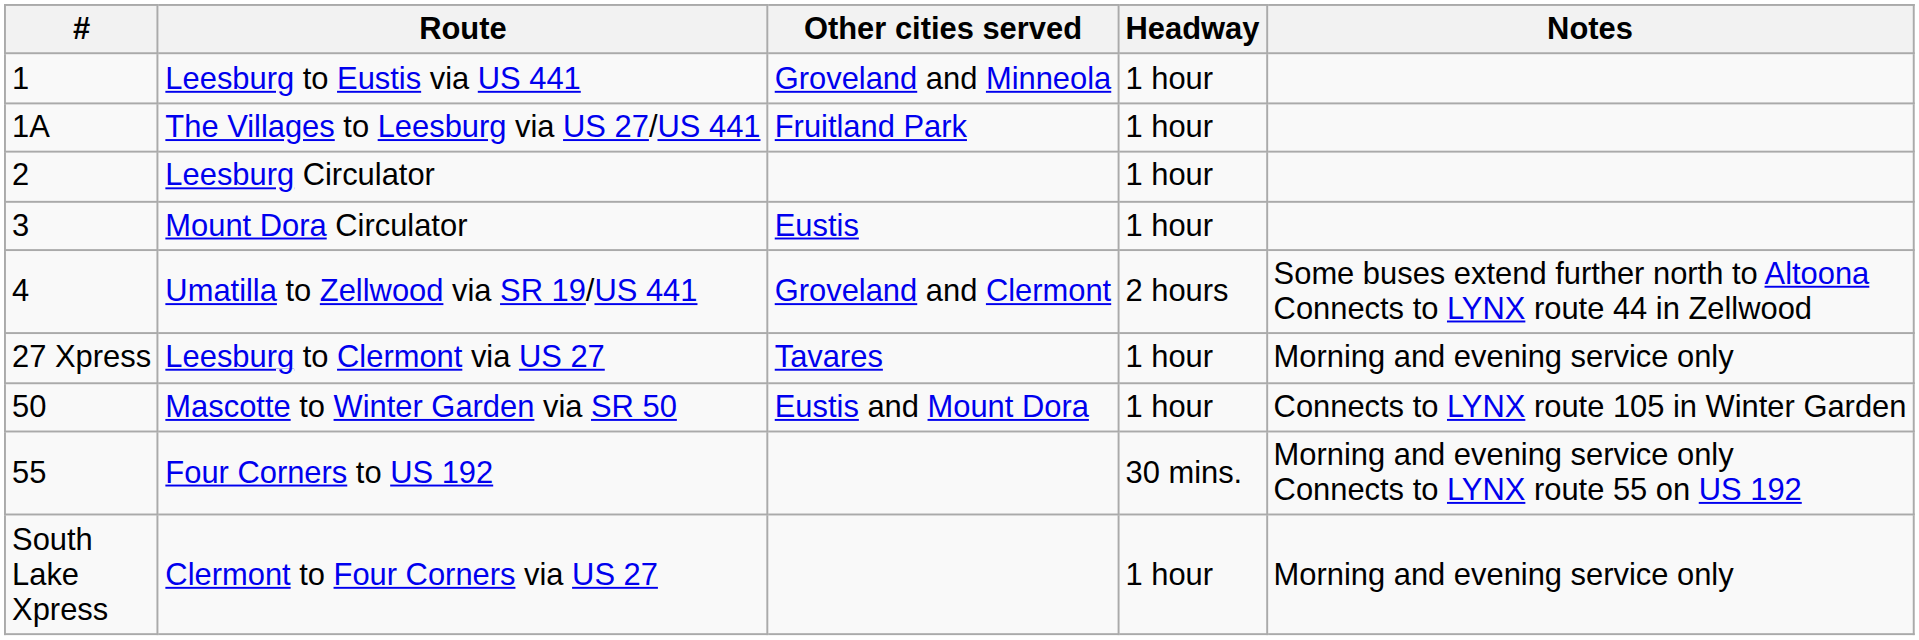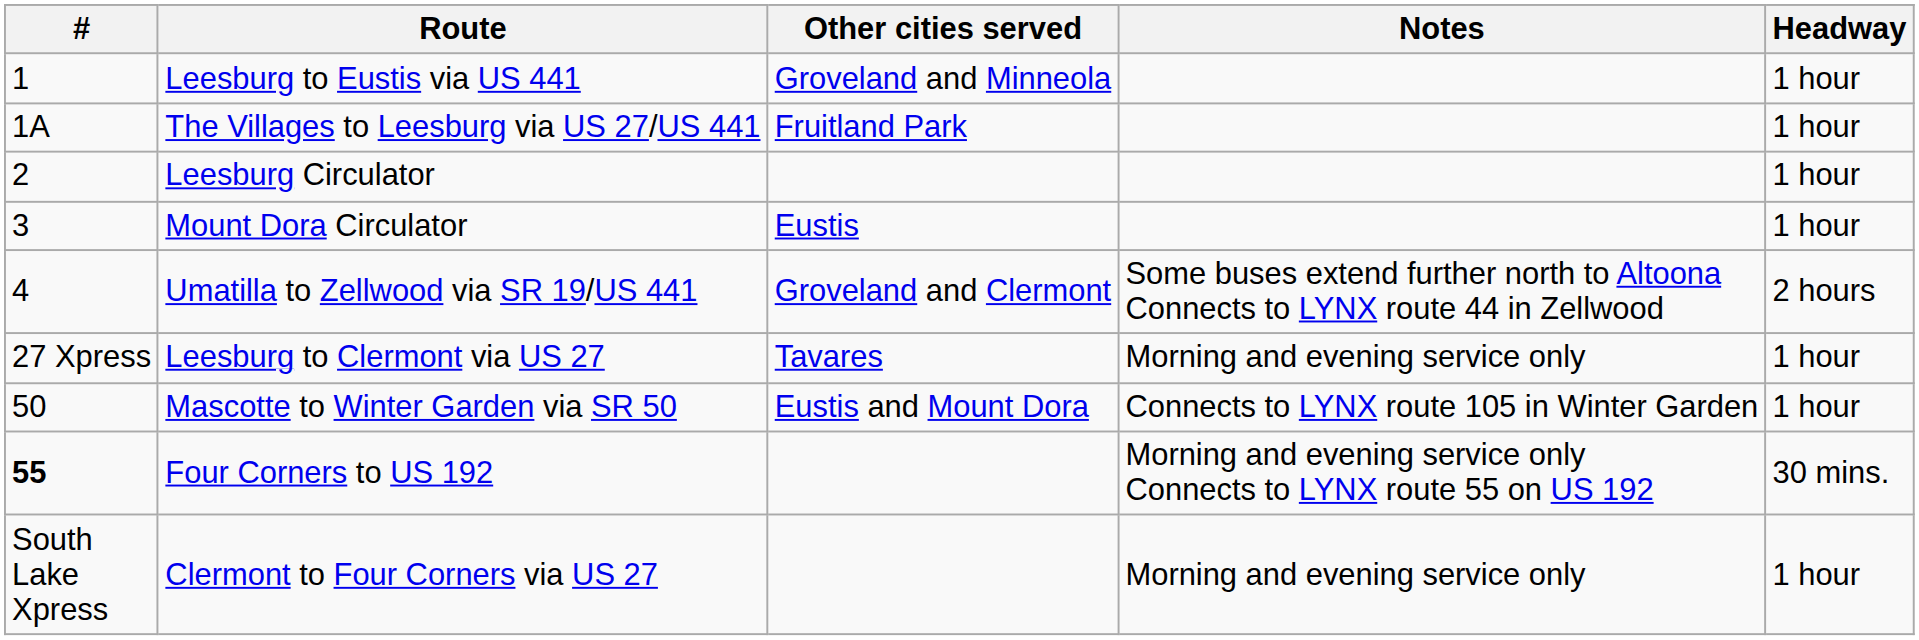columns swapped: Headway <-> Notes
Four Corners to US 192 | #: normal -> bold
